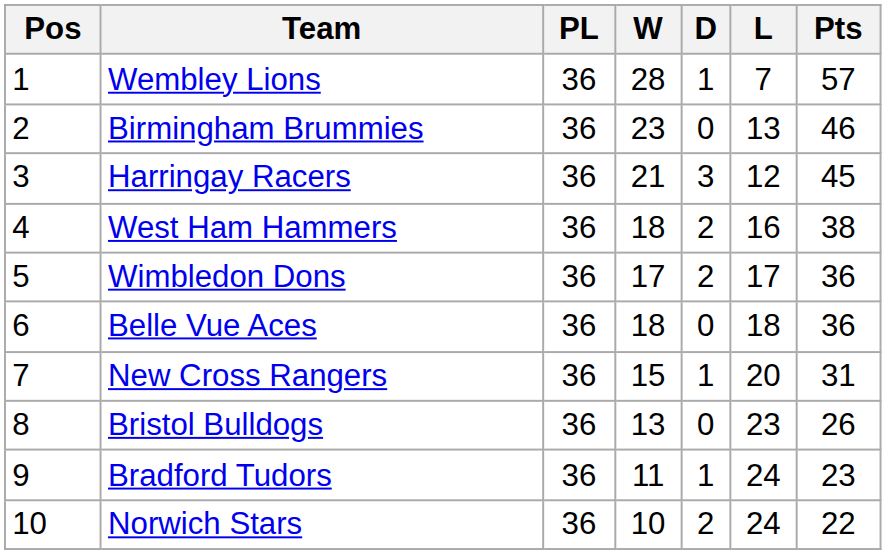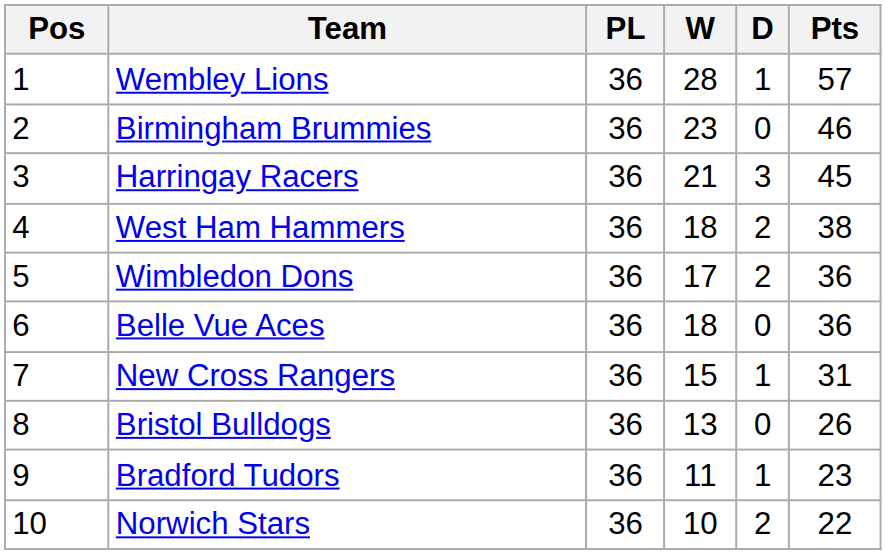- column: L | 7 | 13 | 12 | 16 | 17 | 18 | 20 | 23 | 24 | 24
